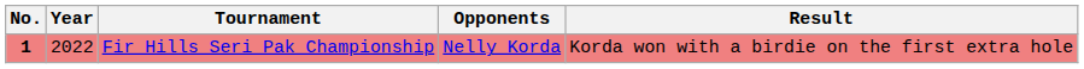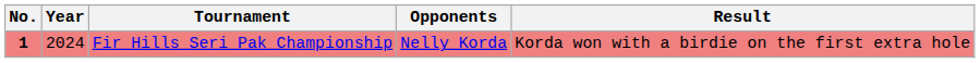Fir Hills Seri Pak Championship | Year: 2022 -> 2024
